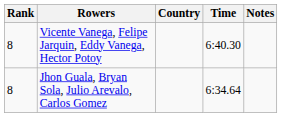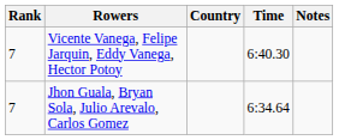Vicente Vanega, Felipe Jarquin, Eddy Vanega, Hector Potoy | Rank: 8 -> 7
Jhon Guala, Bryan Sola, Julio Arevalo, Carlos Gomez | Rank: 8 -> 7
